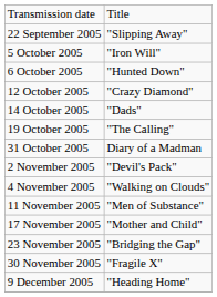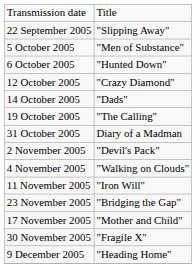5 October 2005 | column 2: "Iron Will" -> "Men of Substance"
11 November 2005 | column 2: "Men of Substance" -> "Iron Will"
rows swapped: 17 November 2005 <-> 23 November 2005
